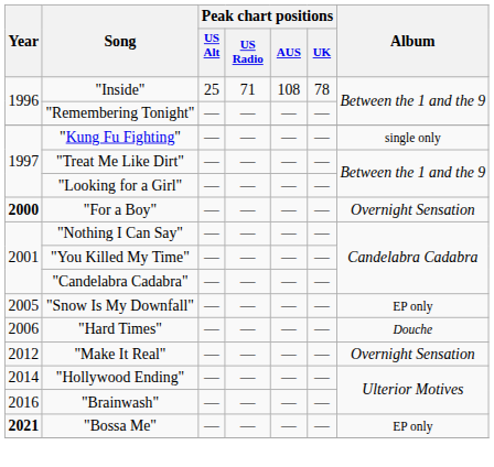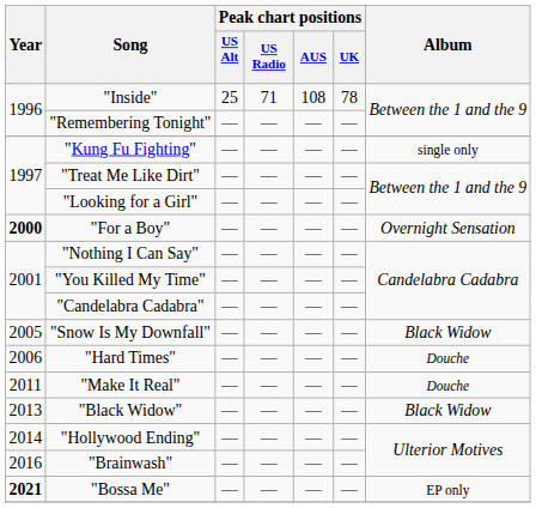"Snow Is My Downfall" | Album: EP only -> Black Widow
"Make It Real" | Year: 2012 -> 2011
"Make It Real" | Album: Overnight Sensation -> Douche
+ row: 2013 | "Black Widow" | — | — | — | — | Black Widow
